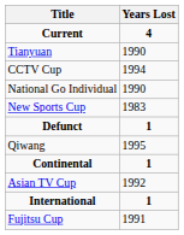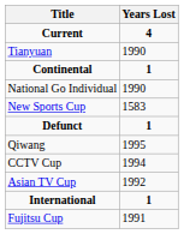rows swapped: CCTV Cup <-> Continental
New Sports Cup | Years Lost: 1983 -> 1583
